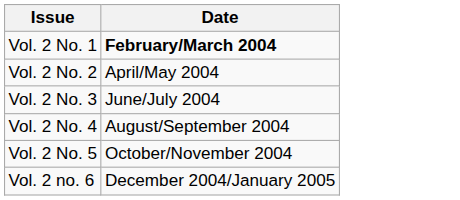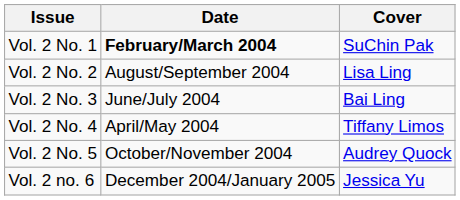+ column: Cover | SuChin Pak | Lisa Ling | Bai Ling | Tiffany Limos | Audrey Quock | Jessica Yu
Vol. 2 No. 2 | Date: April/May 2004 -> August/September 2004
Vol. 2 No. 4 | Date: August/September 2004 -> April/May 2004
